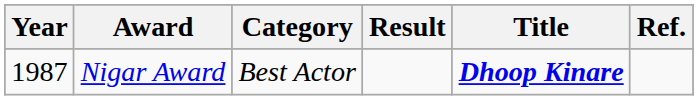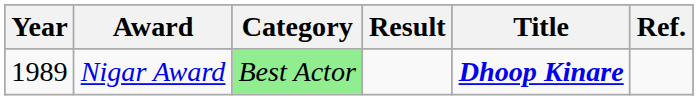Nigar Award | Year: 1987 -> 1989
Nigar Award | Category: no background -> lightgreen background
